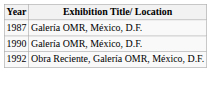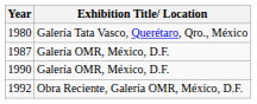+ row: 1980 | Galería Tata Vasco, Querétaro, Qro., México
